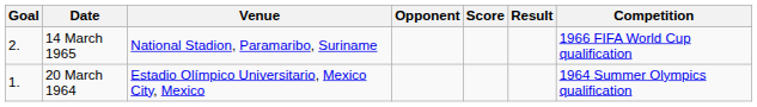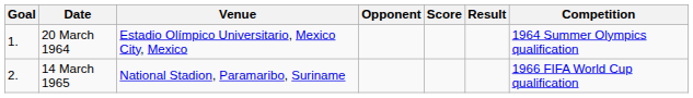rows swapped: 20 March 1964 <-> 14 March 1965
